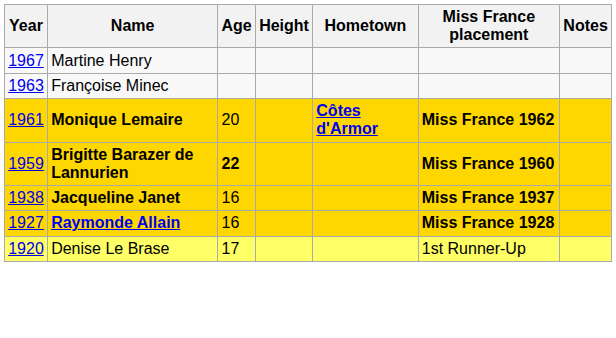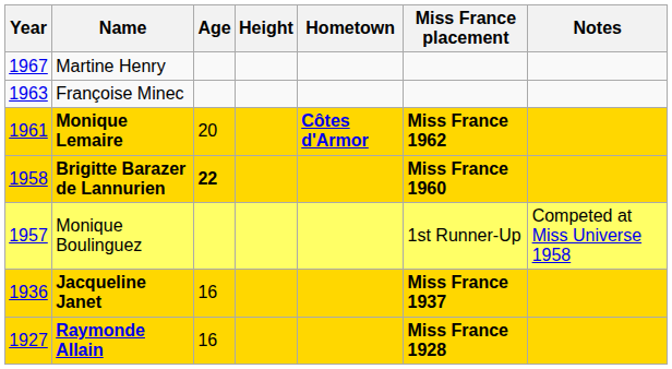Brigitte Barazer de Lannurien | Year: 1959 -> 1958
+ row: 1957 | Monique Boulinguez | 1st Runner-Up | Competed at Miss Universe 1958
Jacqueline Janet | Year: 1938 -> 1936
- row: 1920 | Denise Le Brase | 17 | 1st Runner-Up
